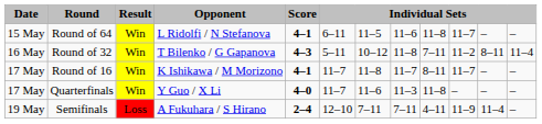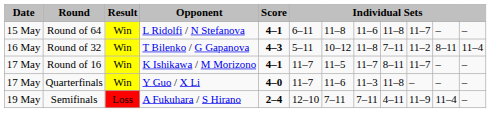Round of 64 | column 7: 11–5 -> 11–8
Round of 16 | column 7: 11–8 -> 11–5
